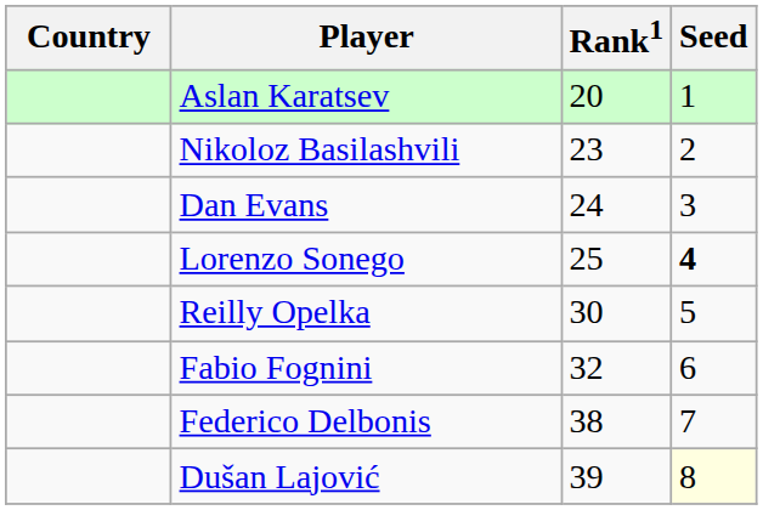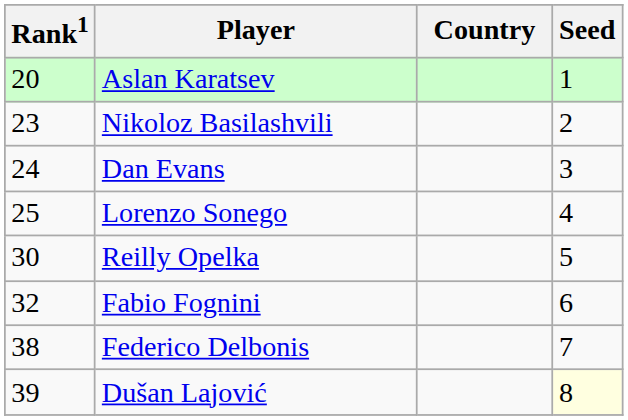columns swapped: Country <-> Rank1
Lorenzo Sonego | Seed: bold -> normal
